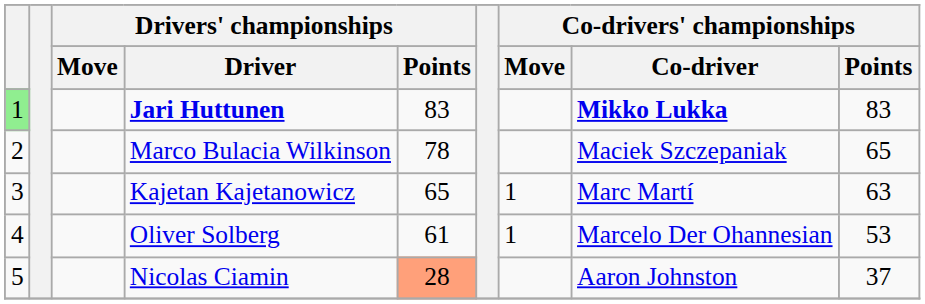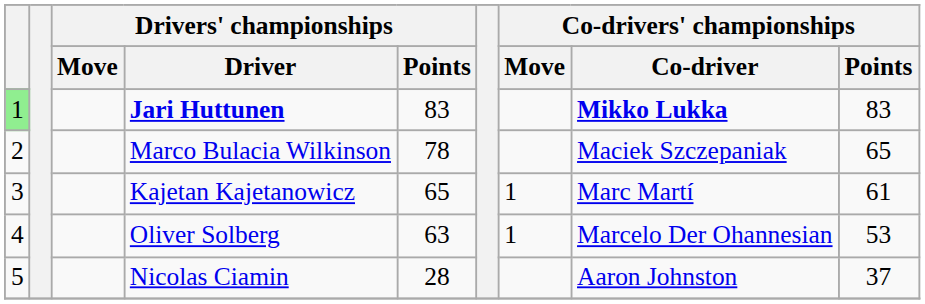Kajetan Kajetanowicz | Co-drivers' championships / Points: 63 -> 61
Oliver Solberg | Drivers' championships / Points: 61 -> 63
Nicolas Ciamin | Drivers' championships / Points: lightsalmon background -> no background
